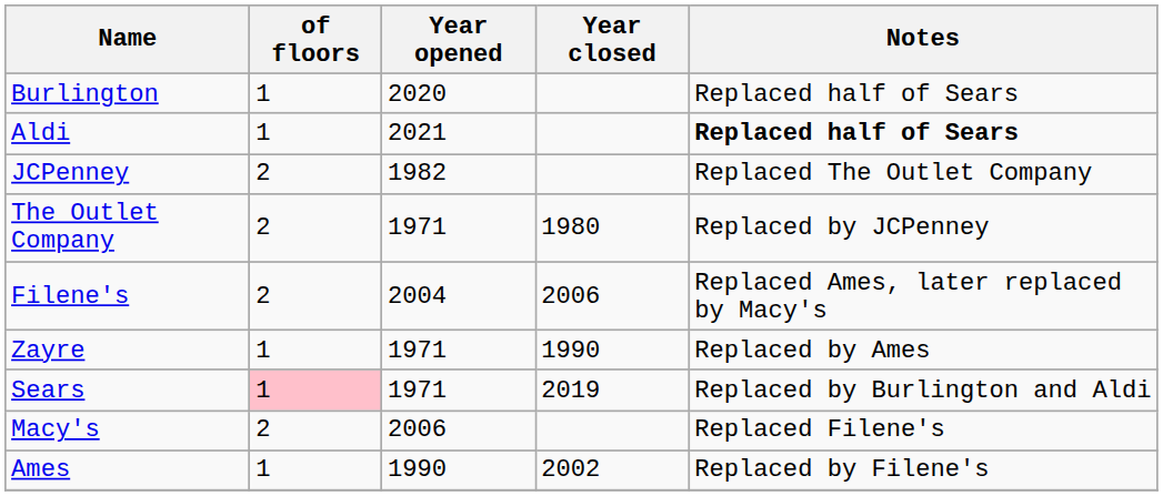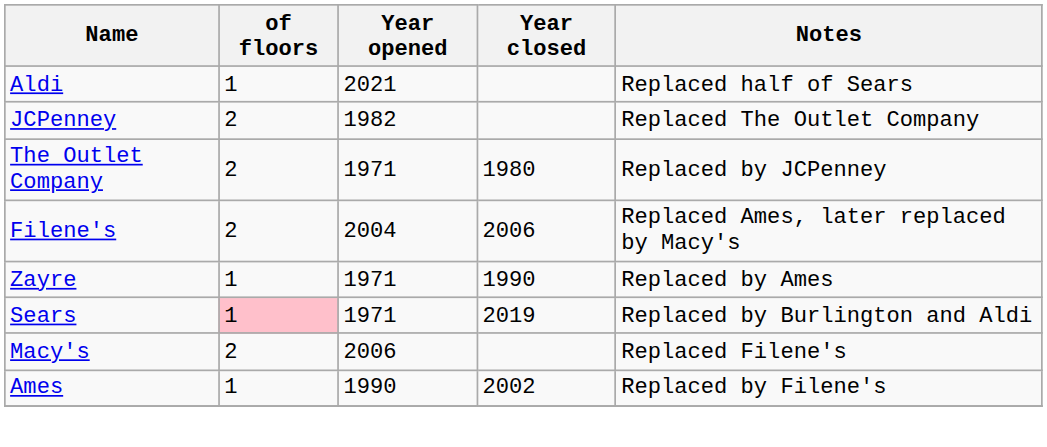- row: Burlington | 1 | 2020 | Replaced half of Sears
Aldi | Notes: bold -> normal
